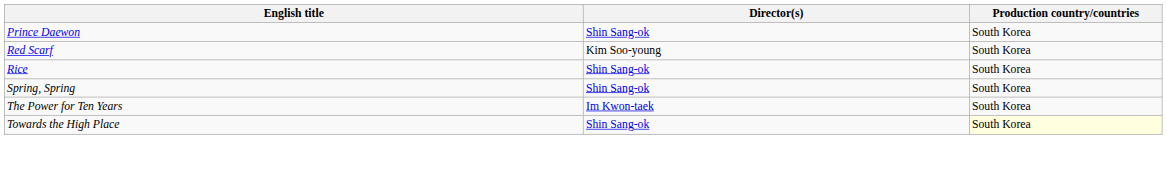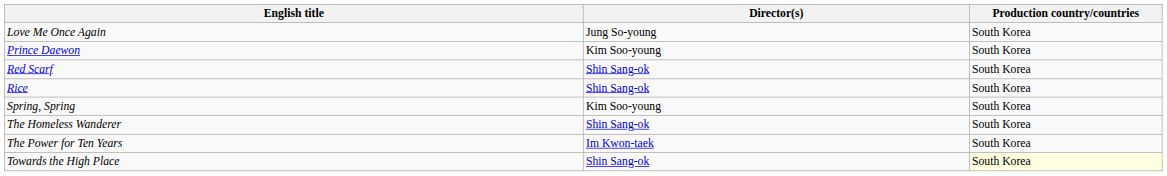+ row: Love Me Once Again | Jung So-young | South Korea
Prince Daewon | Director(s): Shin Sang-ok -> Kim Soo-young
Red Scarf | Director(s): Kim Soo-young -> Shin Sang-ok
Spring, Spring | Director(s): Shin Sang-ok -> Kim Soo-young
+ row: The Homeless Wanderer | Shin Sang-ok | South Korea
